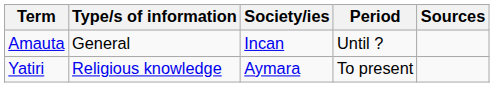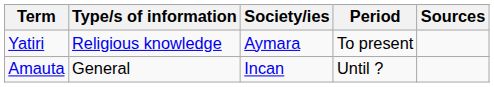rows swapped: Amauta <-> Yatiri
